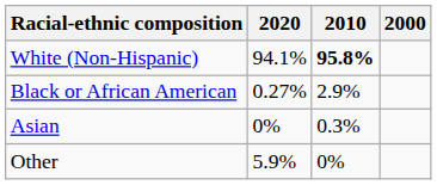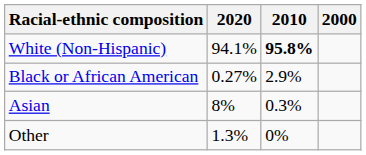Asian | 2020: 0% -> 8%
Other | 2020: 5.9% -> 1.3%
